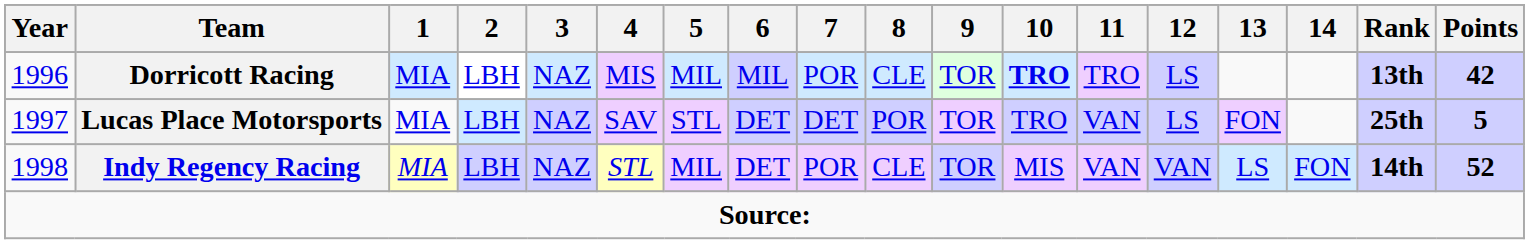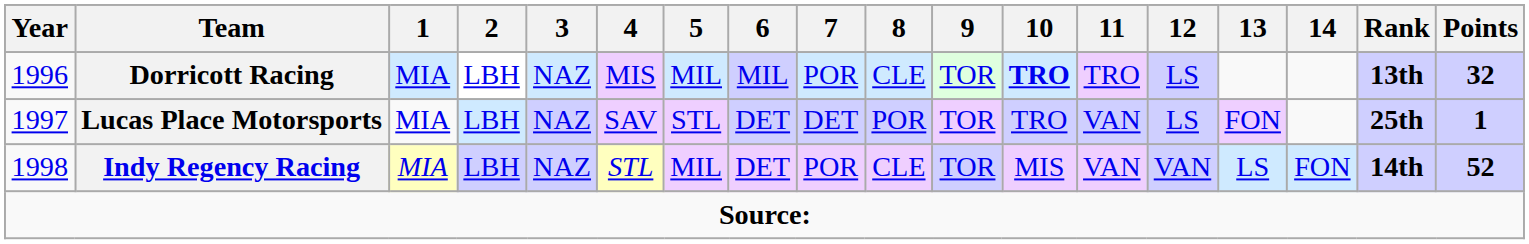Dorricott Racing | Points: 42 -> 32
Lucas Place Motorsports | Points: 5 -> 1
